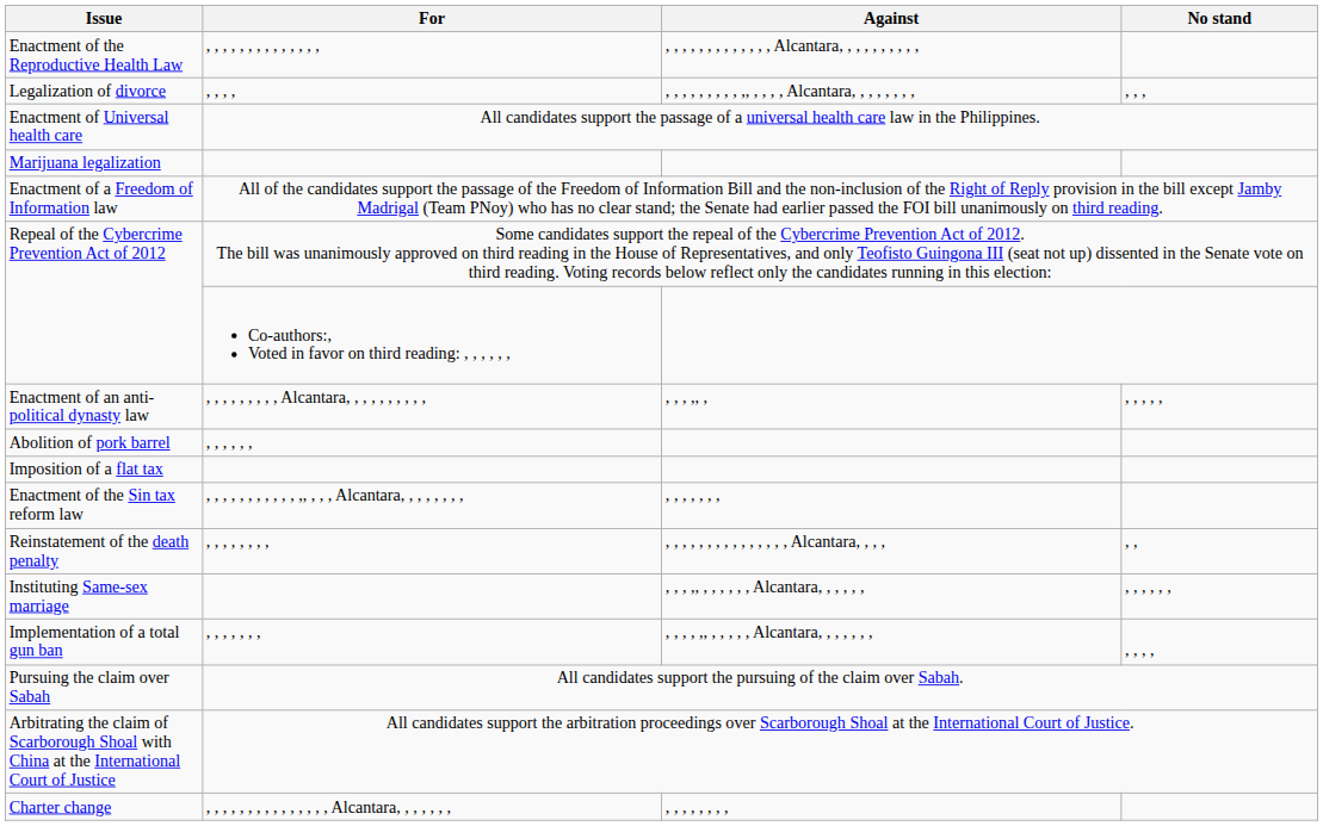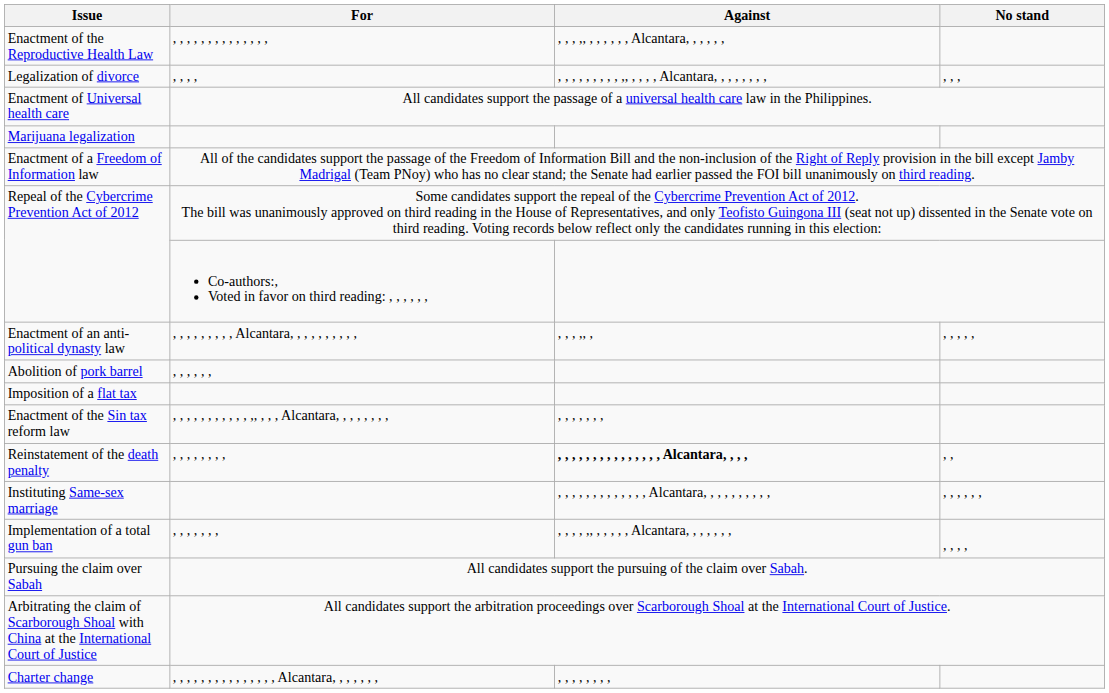Enactment of the Reproductive Health Law | Against: , , , , , , , , , , , , , Alcantara, , , , , , , , , , -> , , , ,, , , , , , , Alcantara, , , , , ,
Reinstatement of the death penalty | Against: normal -> bold
Instituting Same-sex marriage | Against: , , , ,, , , , , , , Alcantara, , , , , , -> , , , , , , , , , , , , , Alcantara, , , , , , , , , ,
